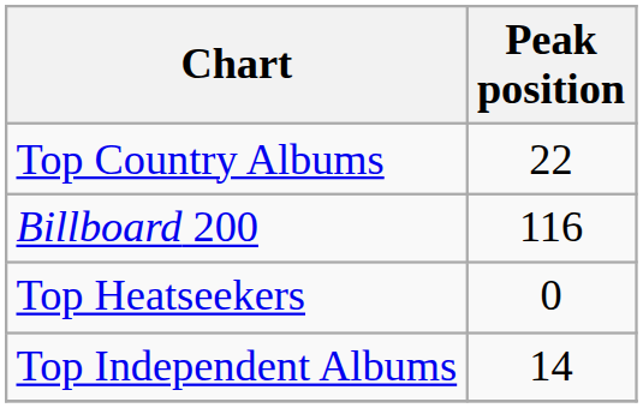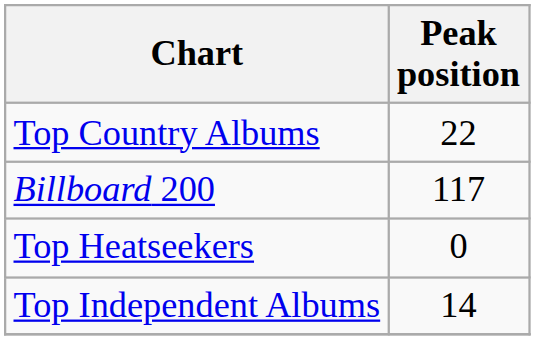Billboard 200 | Peak position: 116 -> 117
